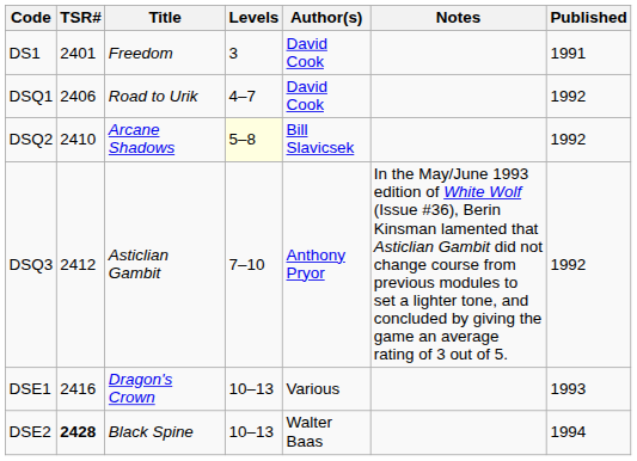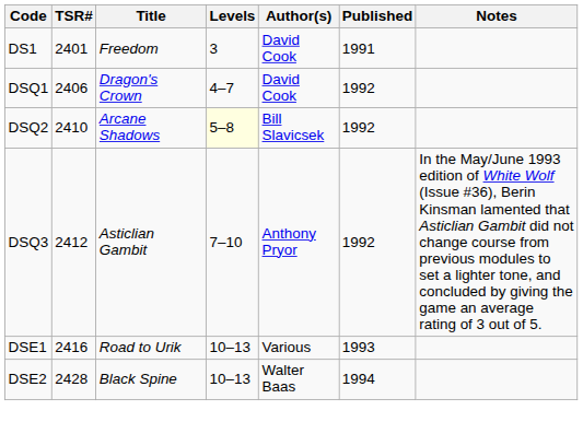columns swapped: Published <-> Notes
DSQ1 | Title: Road to Urik -> Dragon's Crown
DSE1 | Title: Dragon's Crown -> Road to Urik
DSE2 | TSR#: bold -> normal
